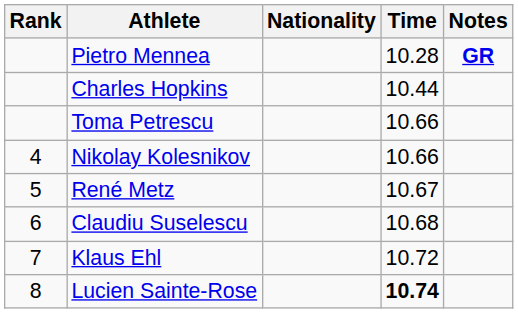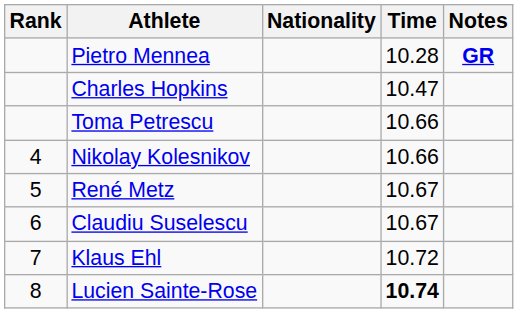Charles Hopkins | Time: 10.44 -> 10.47
Claudiu Suselescu | Time: 10.68 -> 10.67
